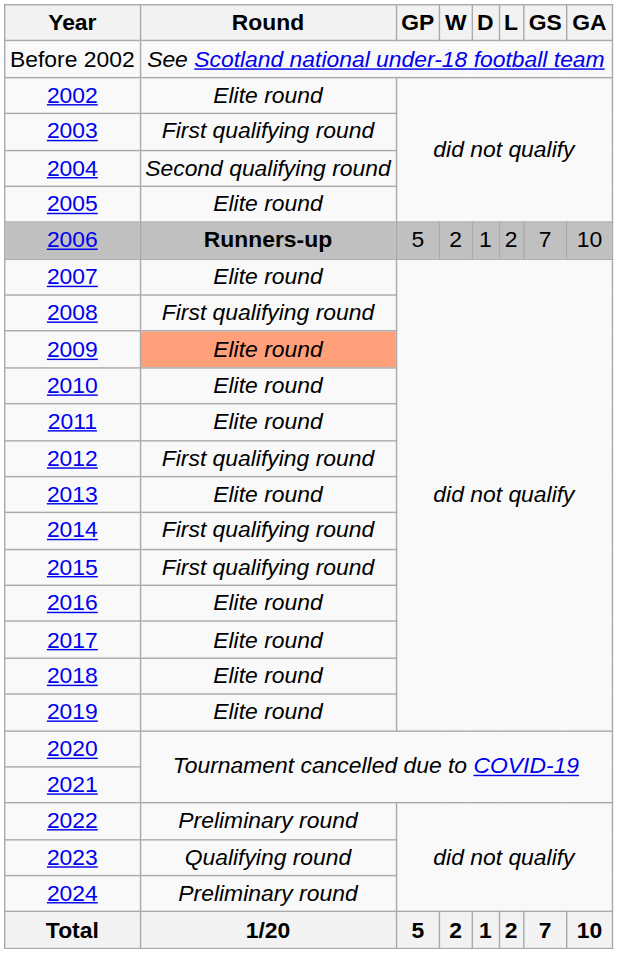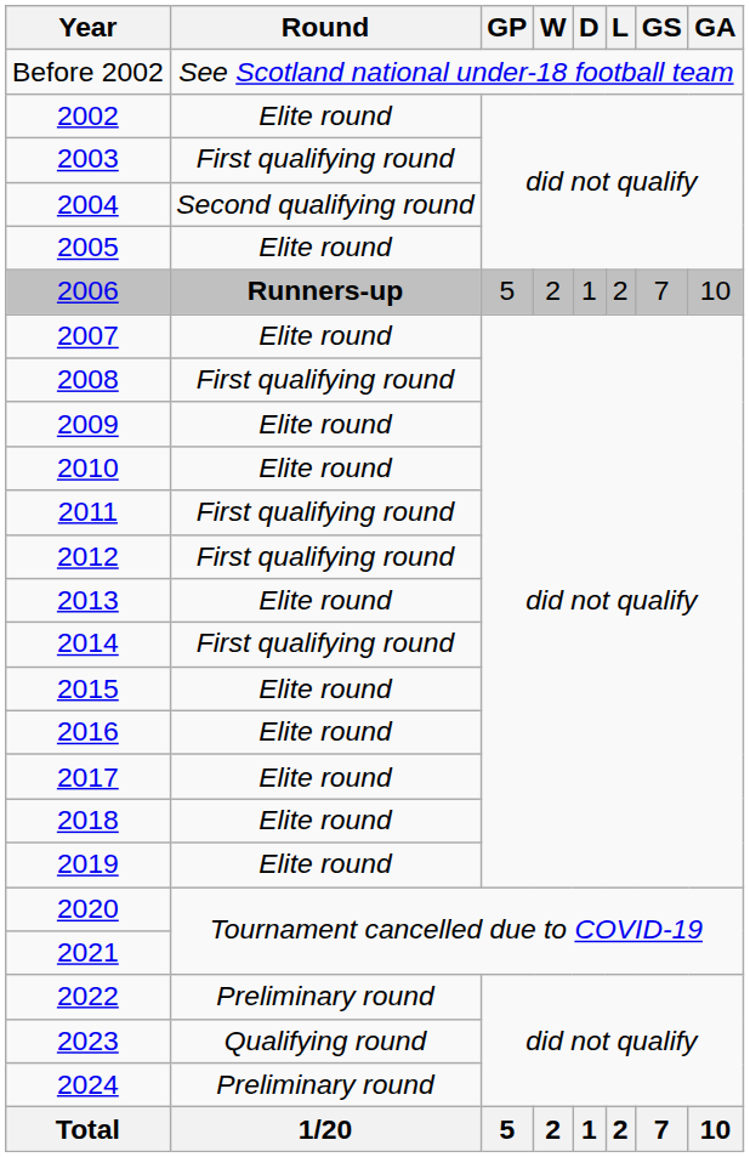2009 | Round: lightsalmon background -> no background
2011 | Round: Elite round -> First qualifying round
2015 | Round: First qualifying round -> Elite round
